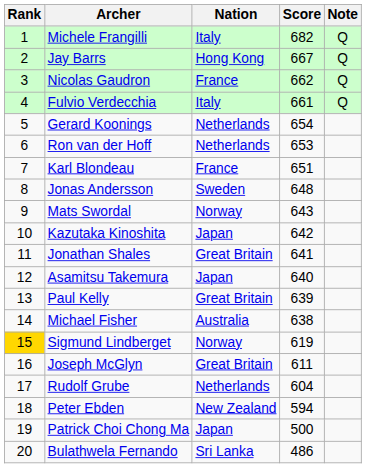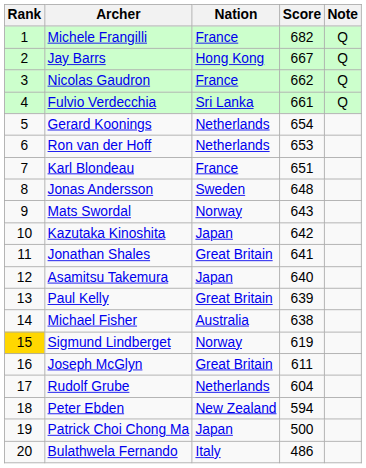Michele Frangilli | Nation: Italy -> France
Fulvio Verdecchia | Nation: Italy -> Sri Lanka
Bulathwela Fernando | Nation: Sri Lanka -> Italy
